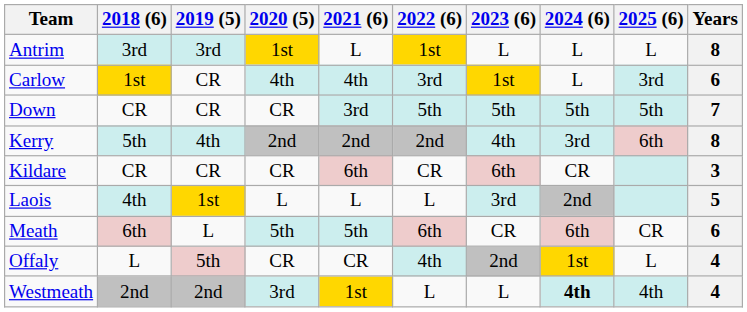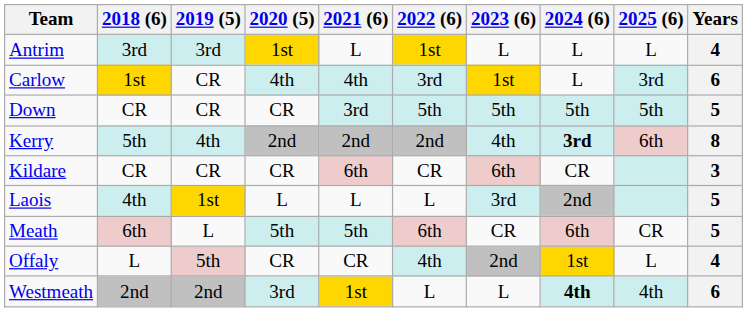Antrim | Years: 8 -> 4
Down | Years: 7 -> 5
Kerry | 2024 (6): normal -> bold
Meath | Years: 6 -> 5
Westmeath | Years: 4 -> 6
